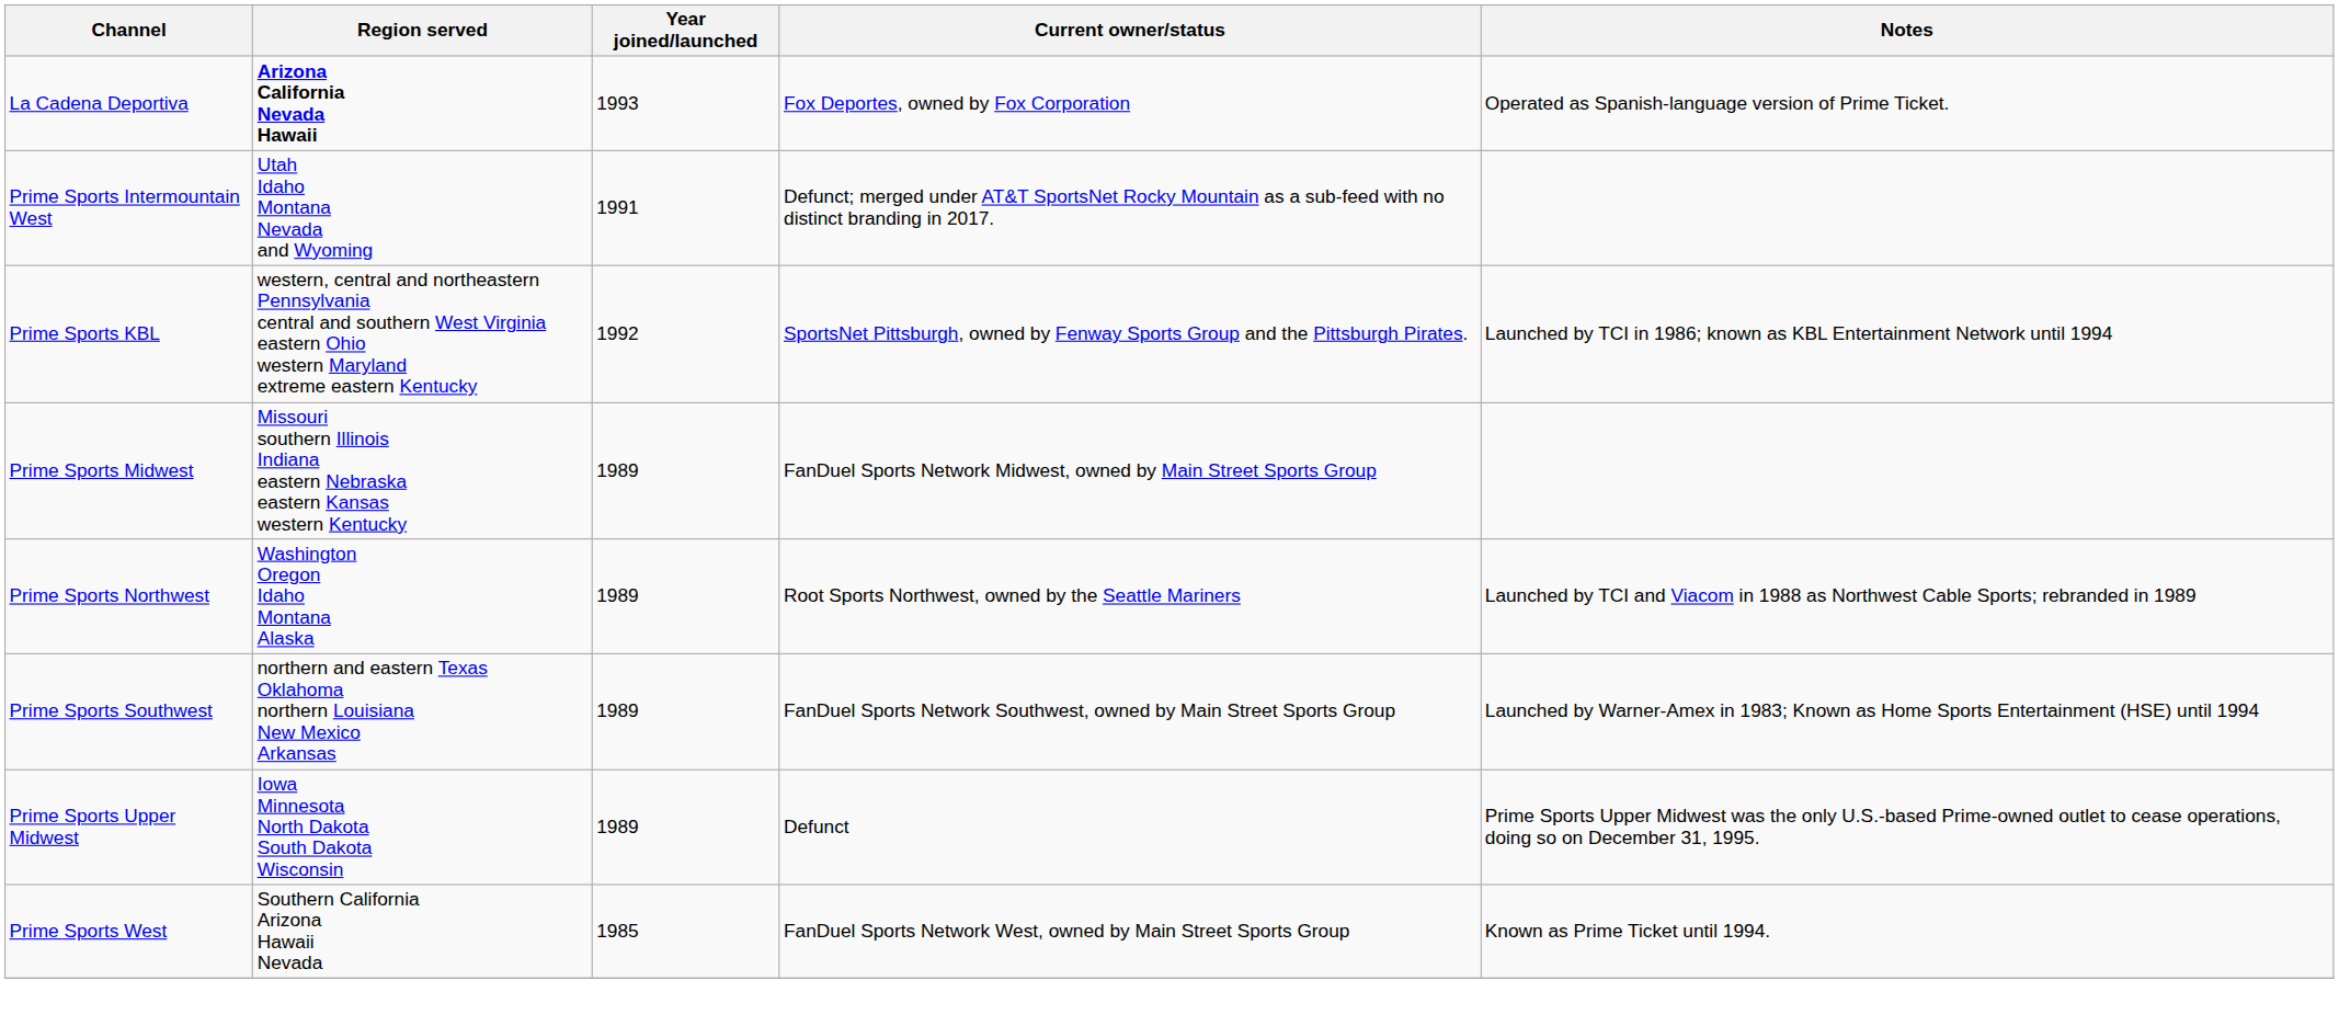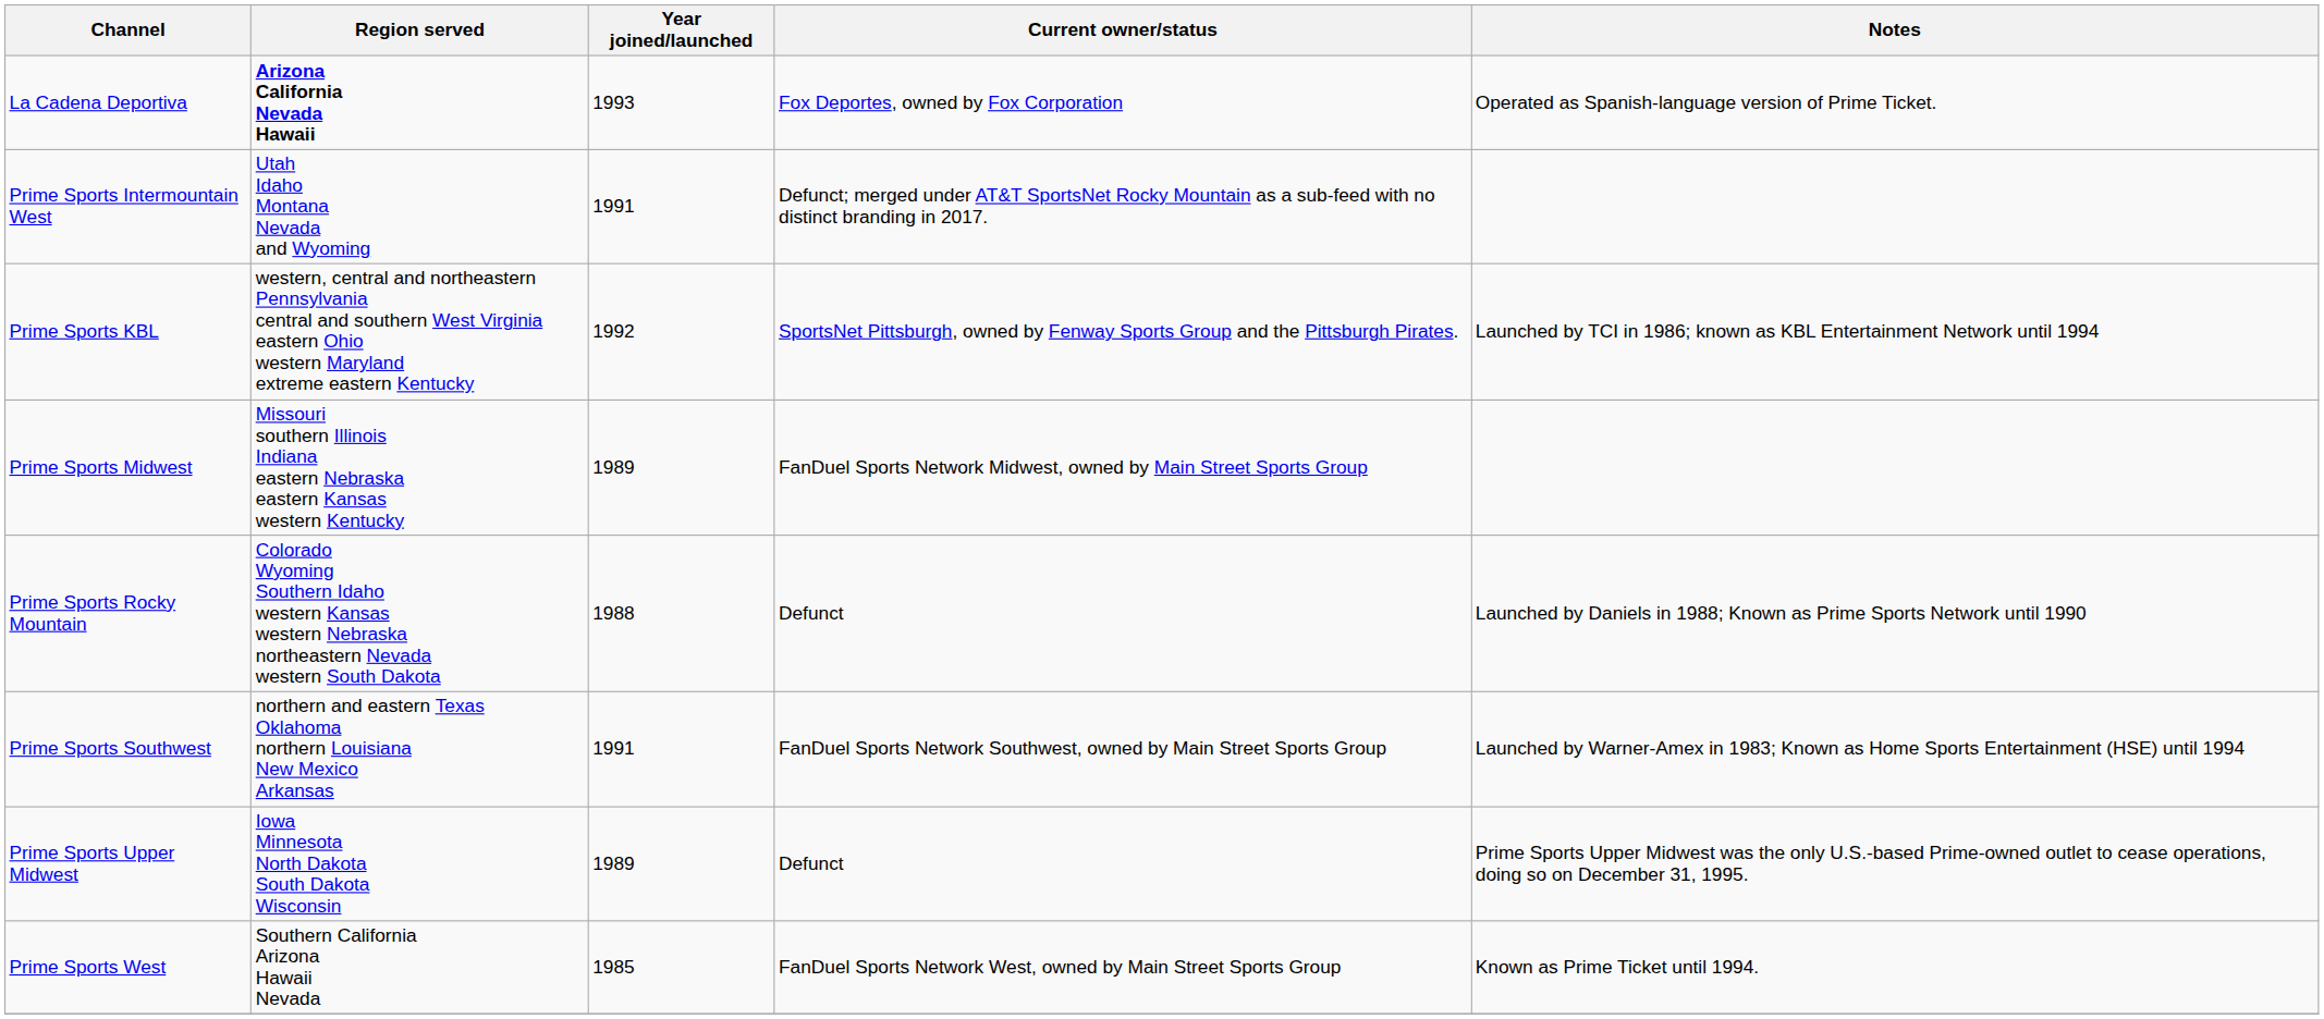- row: Prime Sports Northwest | Washington Oregon Idaho Montana Alaska | 1989 | Root Sports Northwest, owned by the Seattle Mariners | Launched by TCI and Viacom in 1988 as Northwest Cable Sports; rebranded in 1989
+ row: Prime Sports Rocky Mountain | Colorado Wyoming Southern Idaho western Kansas western Nebraska northeastern Nevada western South Dakota | 1988 | Defunct | Launched by Daniels in 1988; Known as Prime Sports Network until 1990
Prime Sports Southwest | Year joined/launched: 1989 -> 1991
